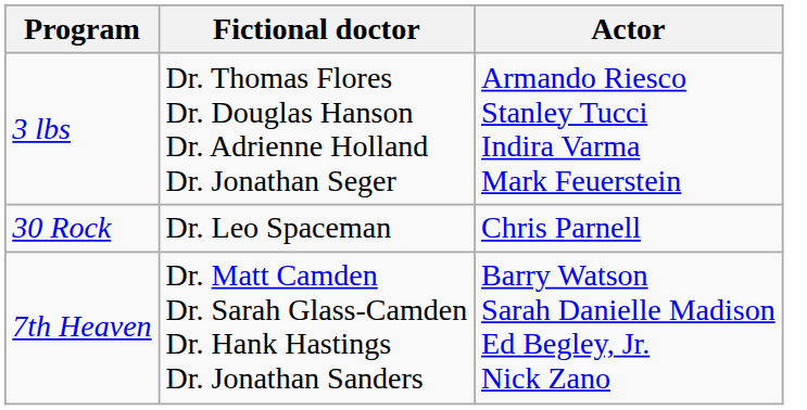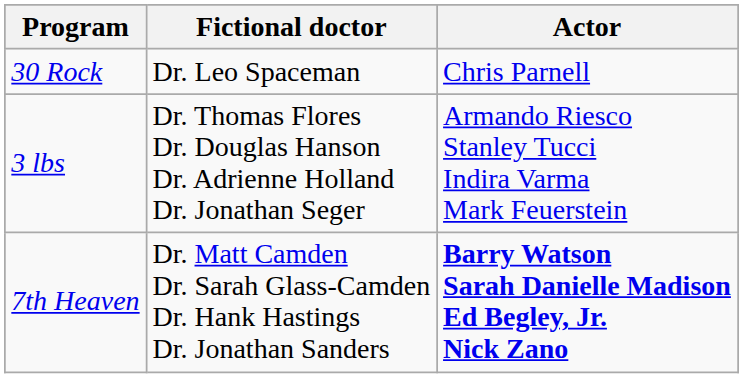rows swapped: 3 lbs <-> 30 Rock
7th Heaven | Actor: normal -> bold
